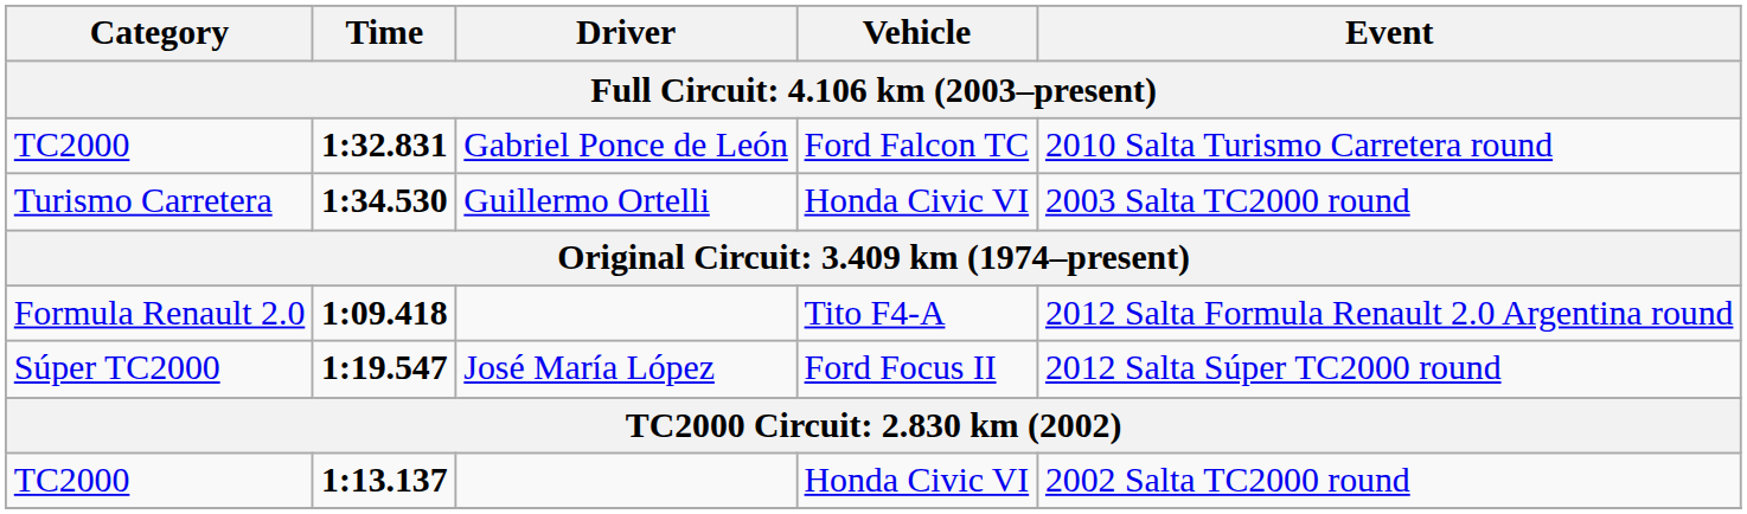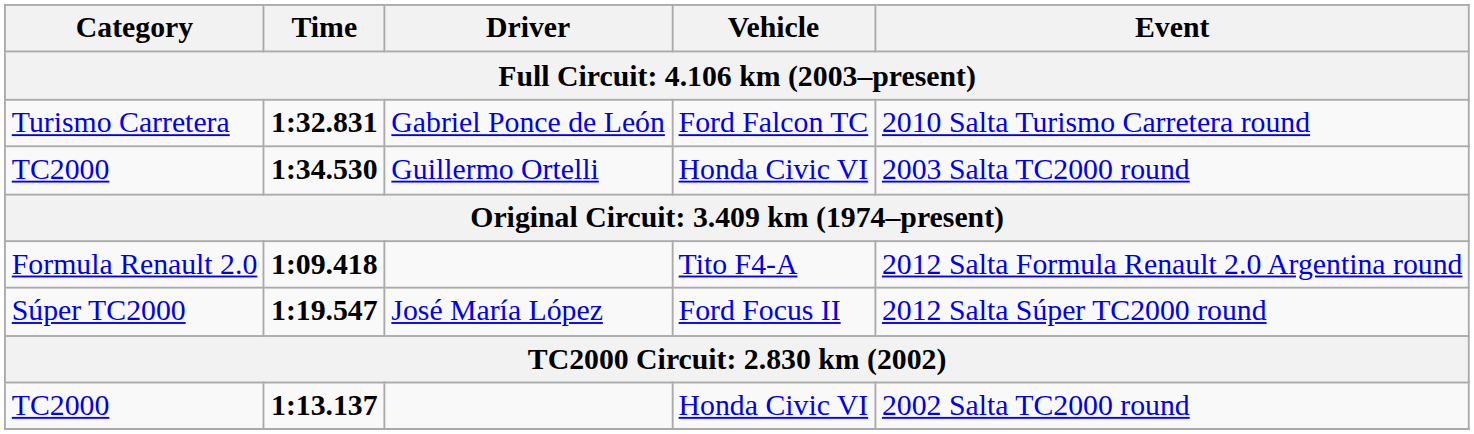1:32.831 | Category: TC2000 -> Turismo Carretera
1:34.530 | Category: Turismo Carretera -> TC2000
